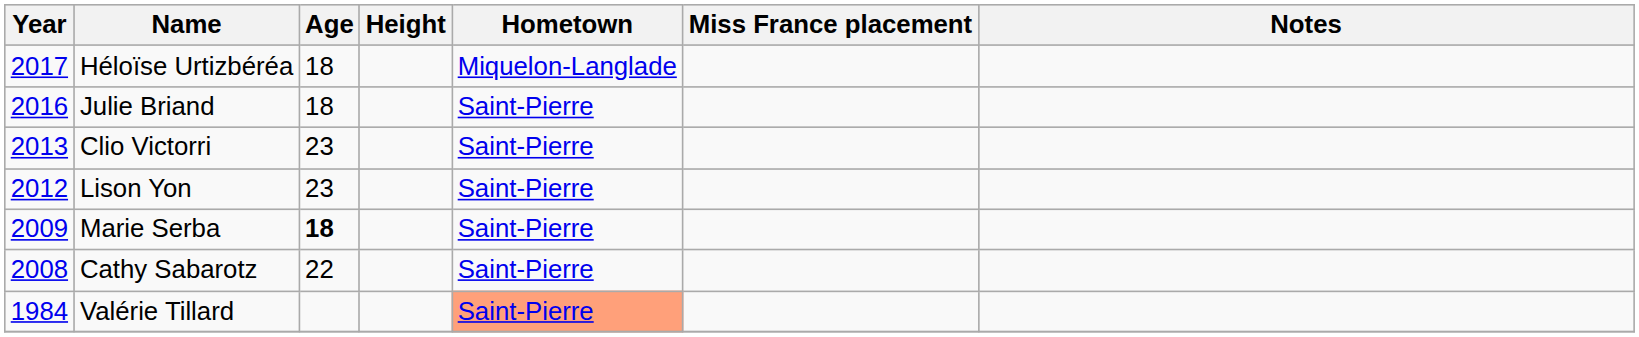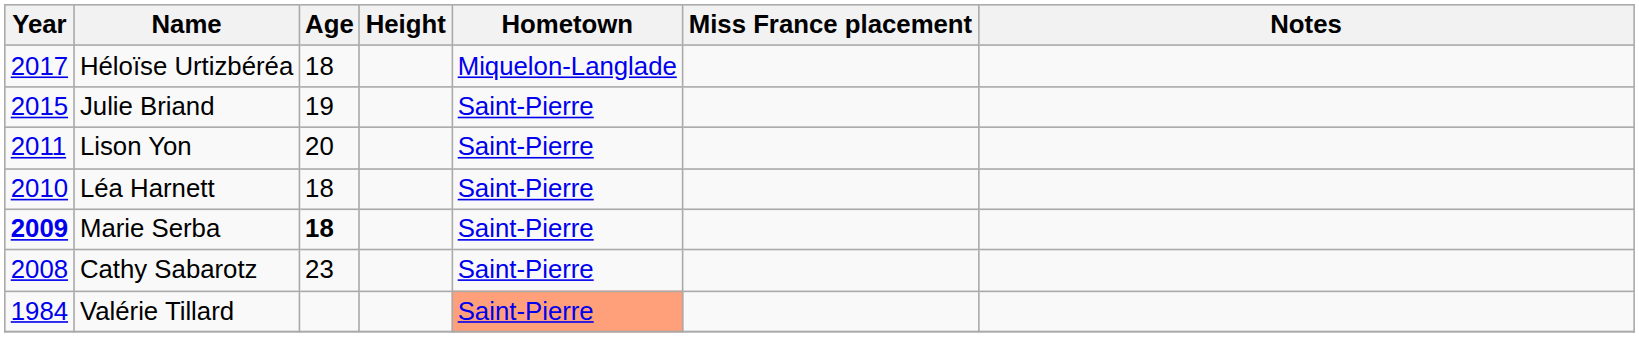Julie Briand | Year: 2016 -> 2015
Julie Briand | Age: 18 -> 19
- row: 2013 | Clio Victorri | 23 | Saint-Pierre
Lison Yon | Year: 2012 -> 2011
Lison Yon | Age: 23 -> 20
+ row: 2010 | Léa Harnett | 18 | Saint-Pierre
Marie Serba | Year: normal -> bold
Cathy Sabarotz | Age: 22 -> 23
